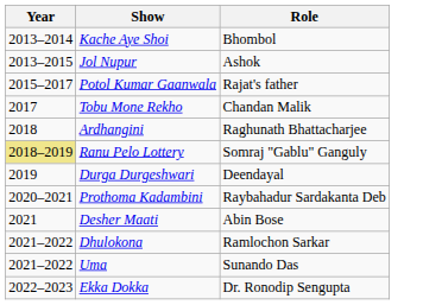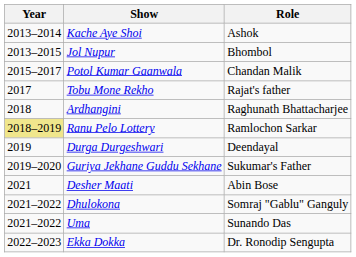Kache Aye Shoi | Role: Bhombol -> Ashok
Jol Nupur | Role: Ashok -> Bhombol
Potol Kumar Gaanwala | Role: Rajat's father -> Chandan Malik
Tobu Mone Rekho | Role: Chandan Malik -> Rajat's father
Ranu Pelo Lottery | Role: Somraj "Gablu" Ganguly -> Ramlochon Sarkar
+ row: 2019–2020 | Guriya Jekhane Guddu Sekhane | Sukumar's Father
- row: 2020–2021 | Prothoma Kadambini | Raybahadur Sardakanta Deb
Dhulokona | Role: Ramlochon Sarkar -> Somraj "Gablu" Ganguly
